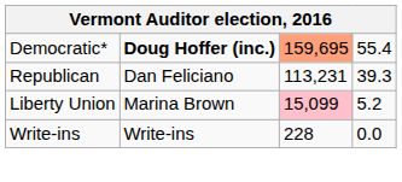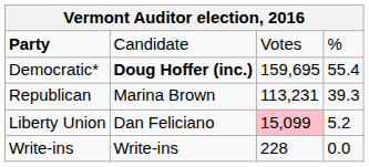+ row: Party | Candidate | Votes | %
Democratic* | column 3: lightsalmon background -> no background
Republican | column 2: Dan Feliciano -> Marina Brown
Liberty Union | column 2: Marina Brown -> Dan Feliciano
